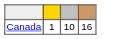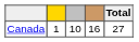+ column: Total | 27
